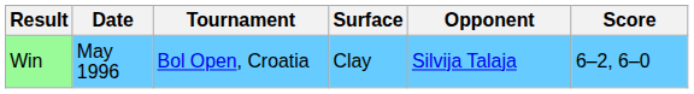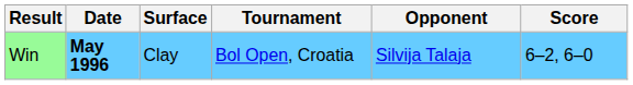columns swapped: Tournament <-> Surface
Win | Date: normal -> bold
